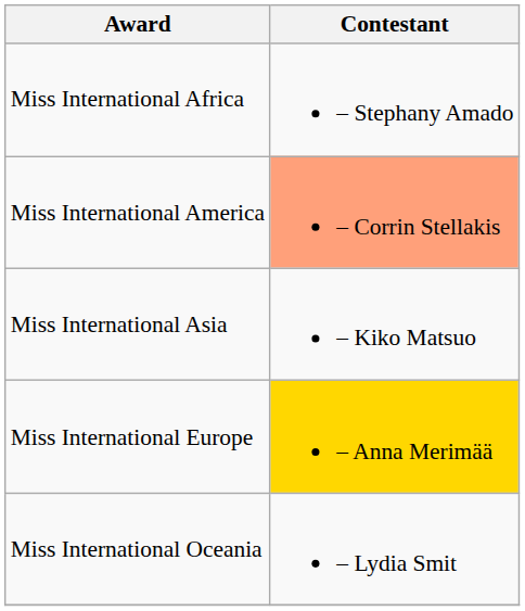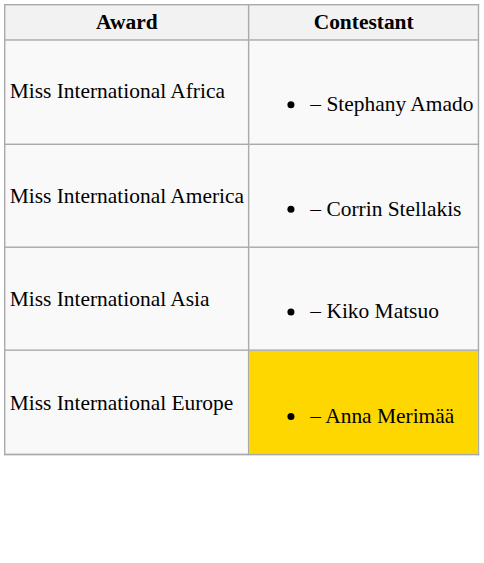Miss International America | Contestant: lightsalmon background -> no background
- row: Miss International Oceania | – Lydia Smit
